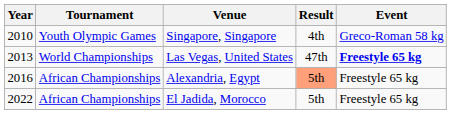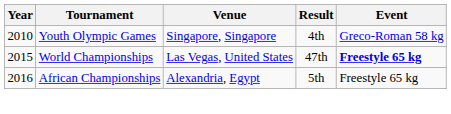Las Vegas, United States | Year: 2013 -> 2015
Alexandria, Egypt | Result: lightsalmon background -> no background
- row: 2022 | African Championships | El Jadida, Morocco | 5th | Freestyle 65 kg
